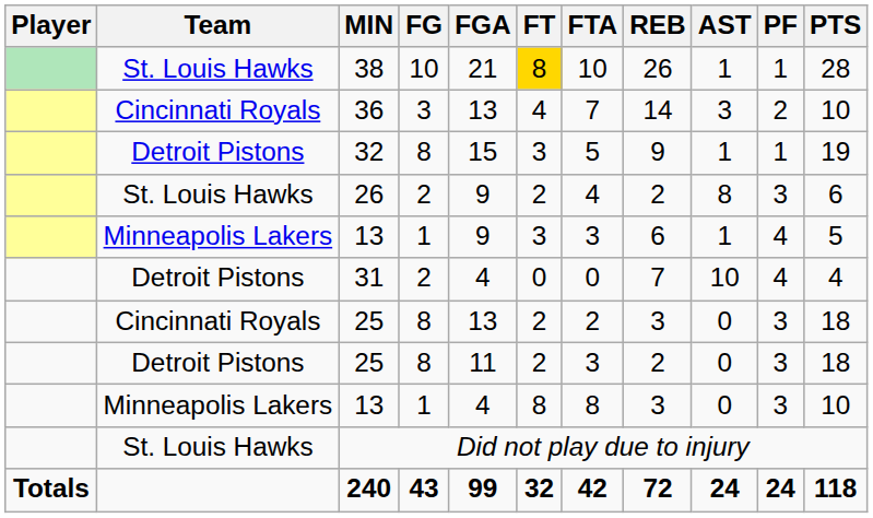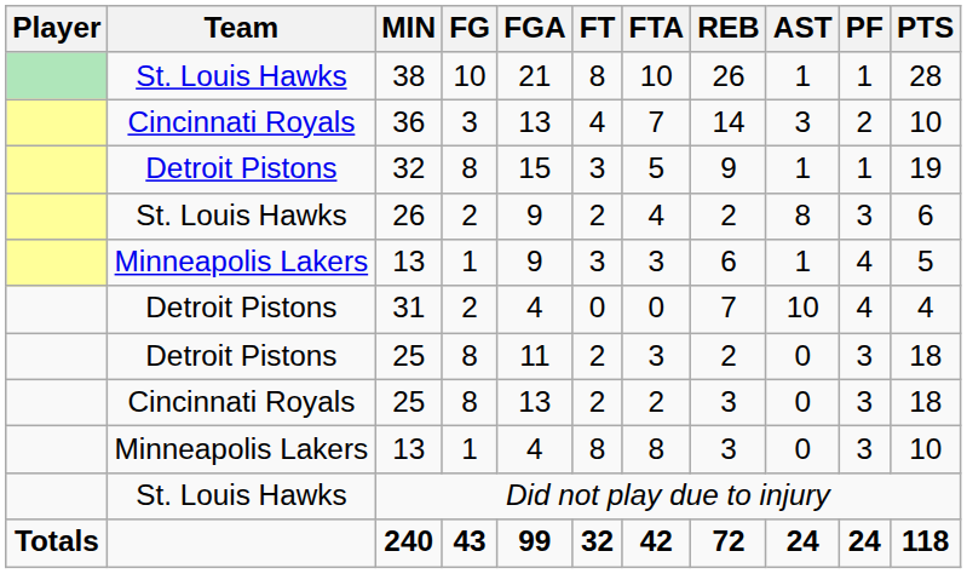38 | FT: gold background -> no background
rows swapped: Detroit Pistons / 25 <-> Cincinnati Royals / 25
